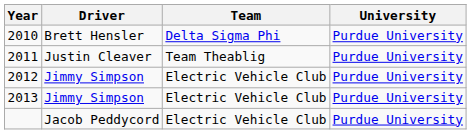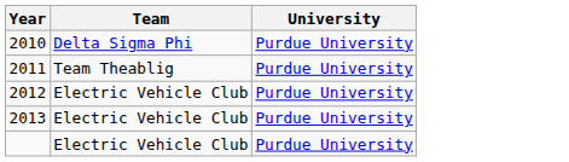- column: Driver | Brett Hensler | Justin Cleaver | Jimmy Simpson | Jimmy Simpson | Jacob Peddycord
